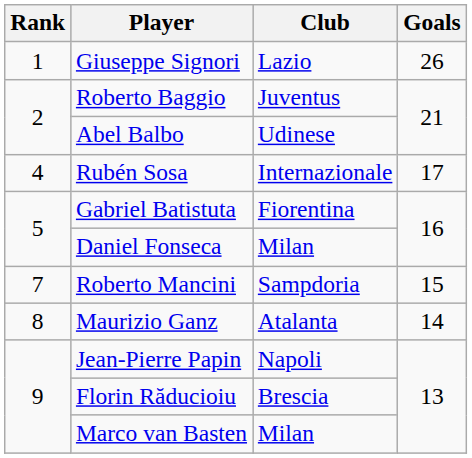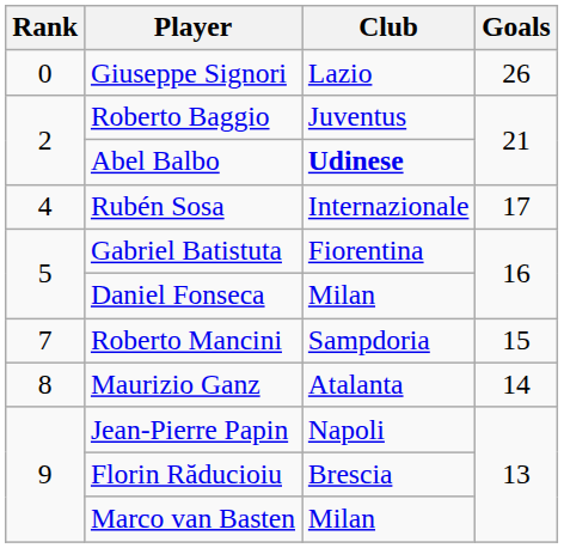Giuseppe Signori | Rank: 1 -> 0
Abel Balbo | Club: normal -> bold
